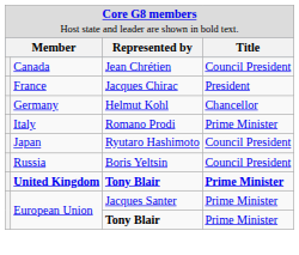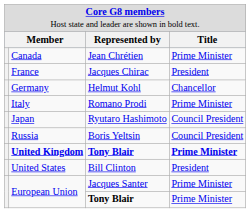Canada | column 4: Council President -> Prime Minister
+ row: United States | Bill Clinton | President
